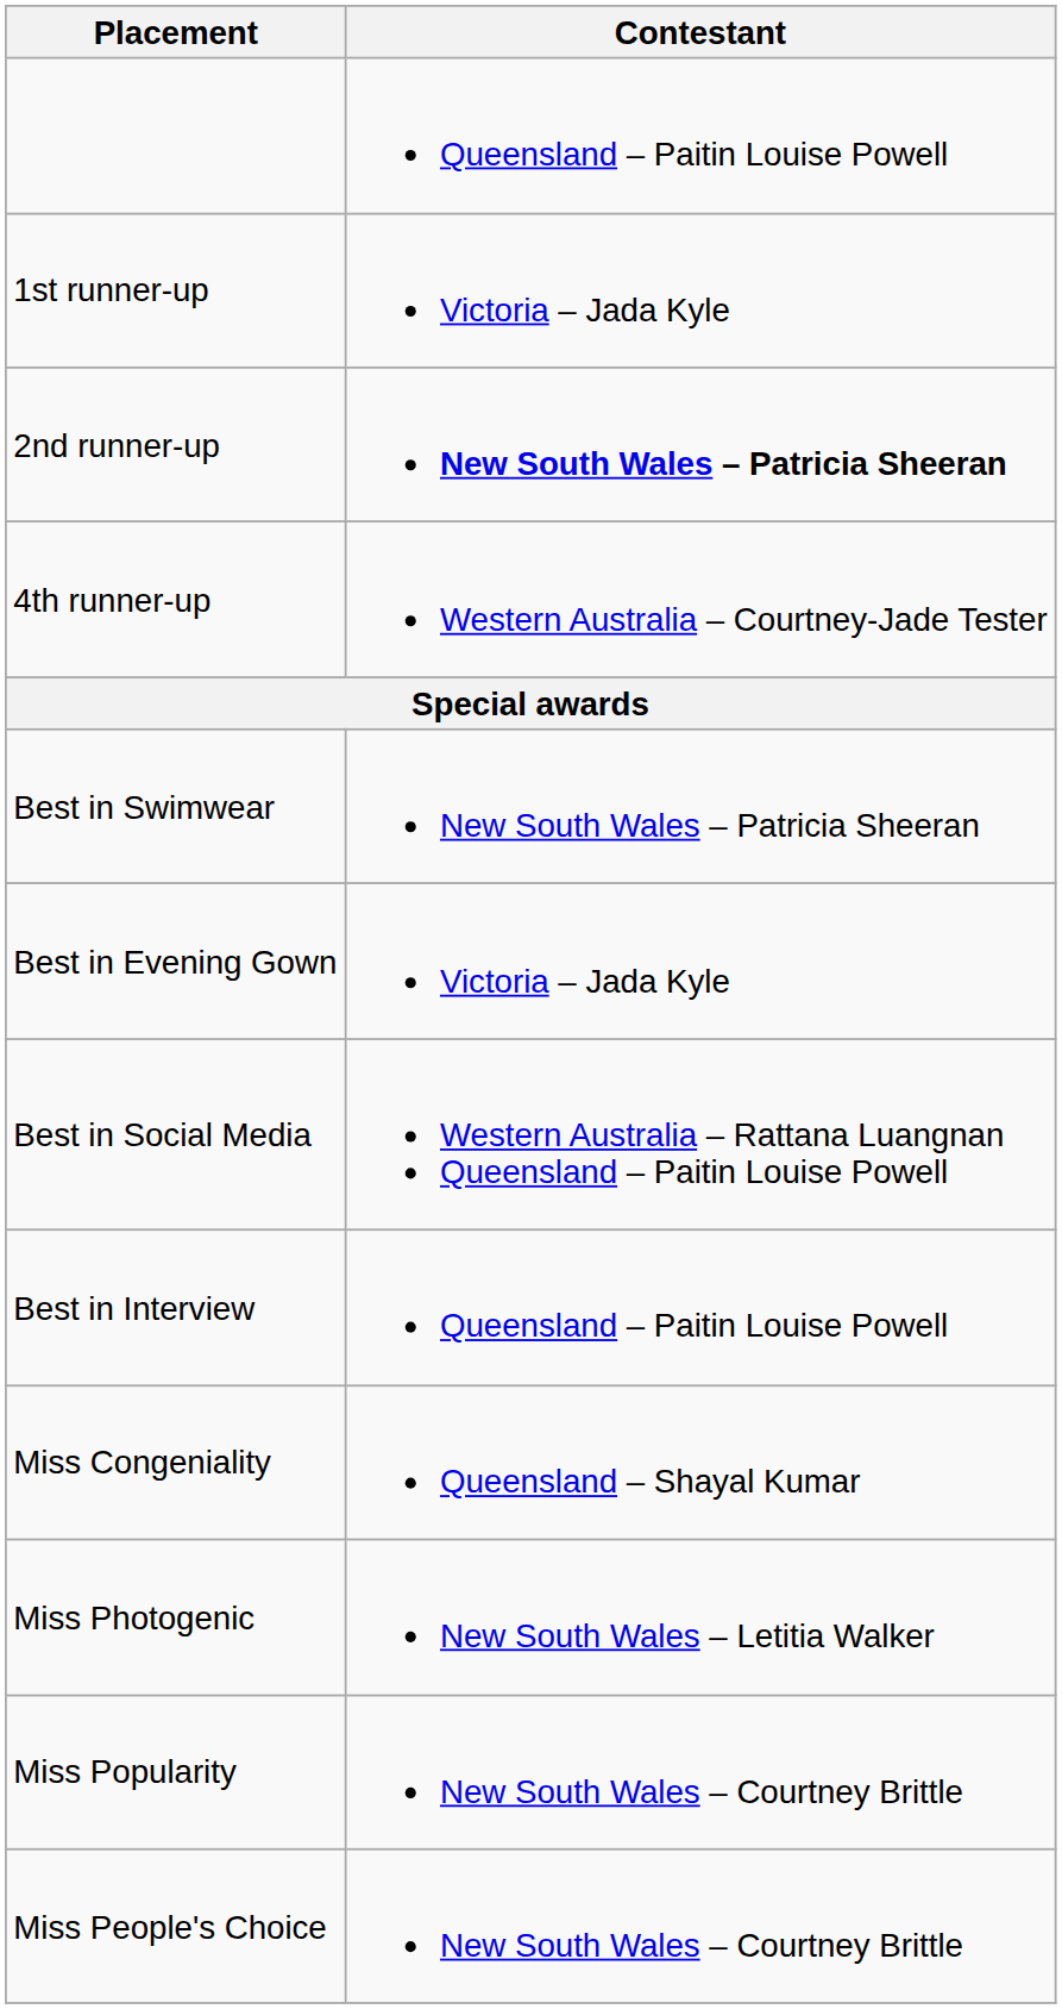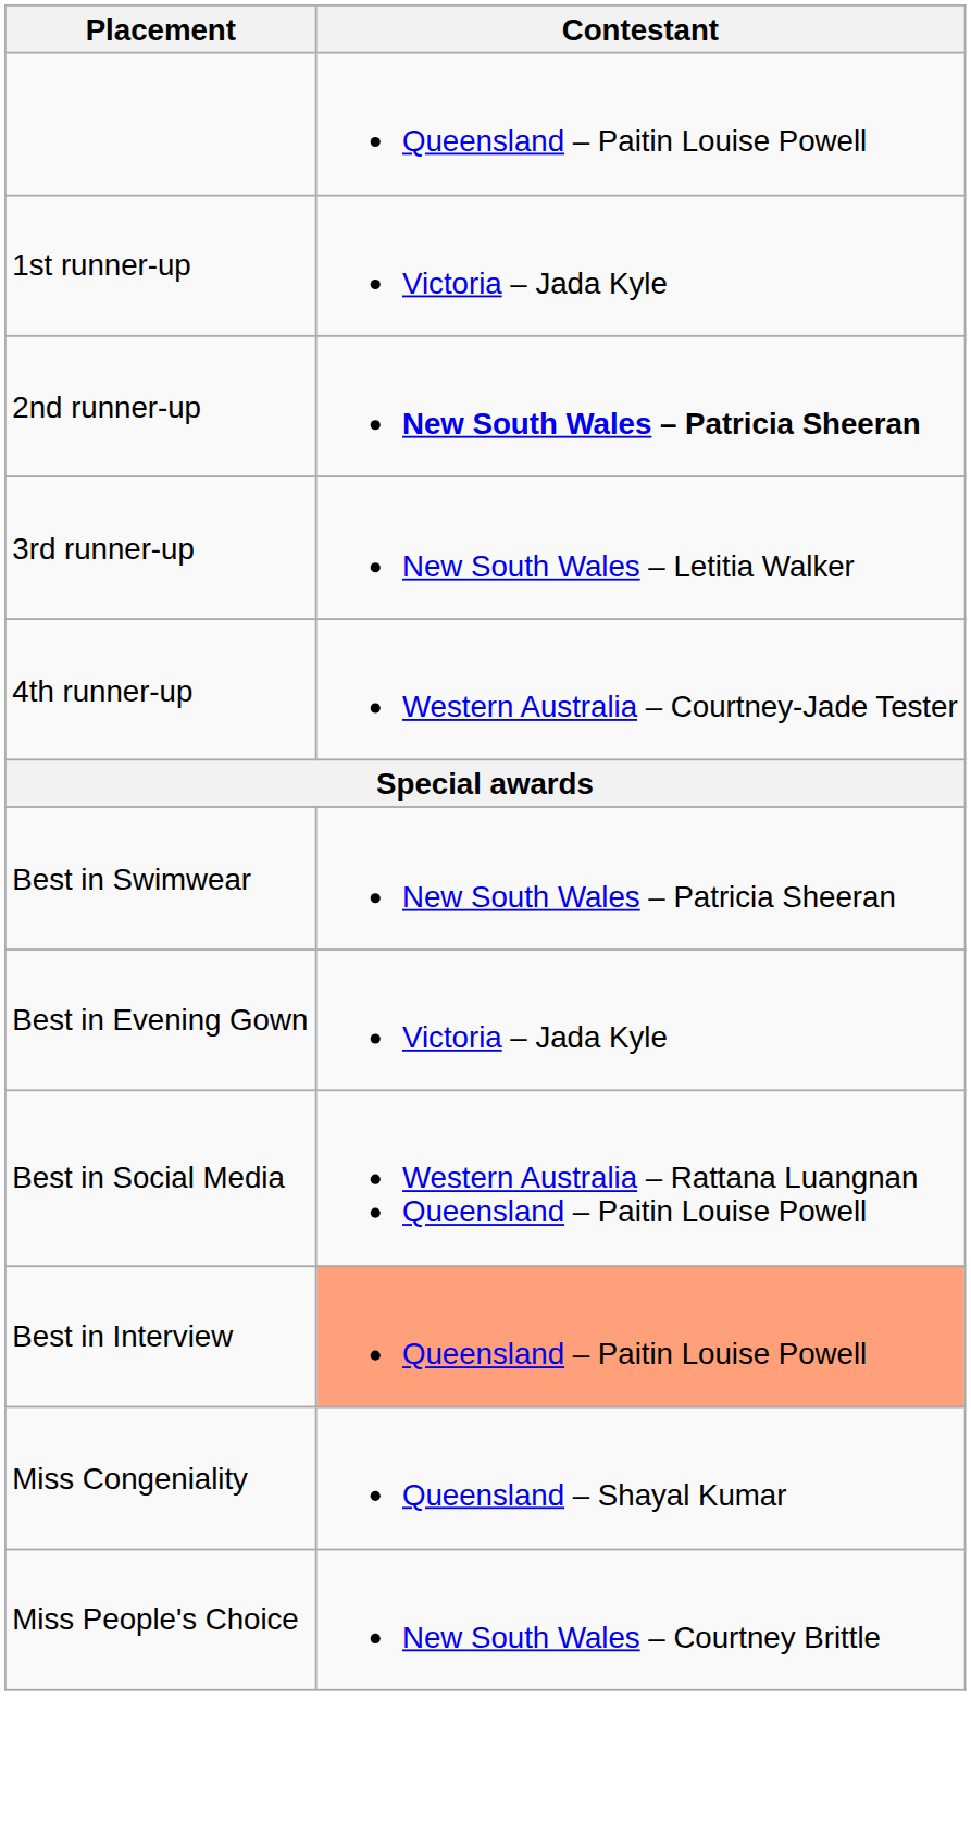+ row: 3rd runner-up | New South Wales – Letitia Walker
Best in Interview | Contestant: no background -> lightsalmon background
- row: Miss Photogenic | New South Wales – Letitia Walker
- row: Miss Popularity | New South Wales – Courtney Brittle
